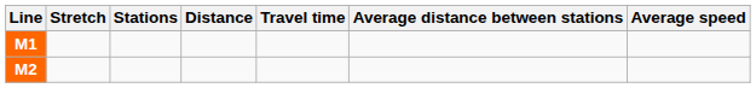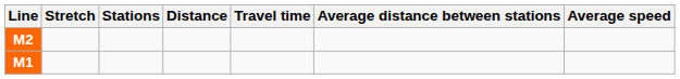rows swapped: M1 <-> M2
